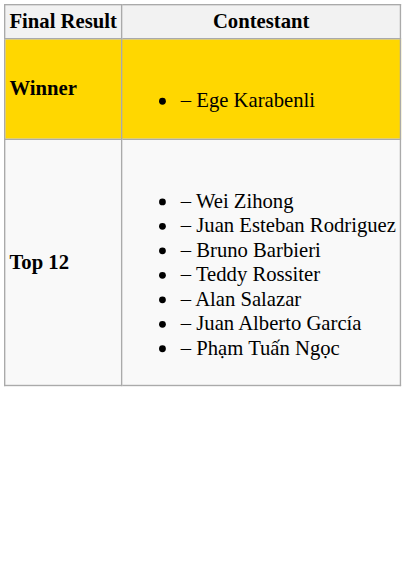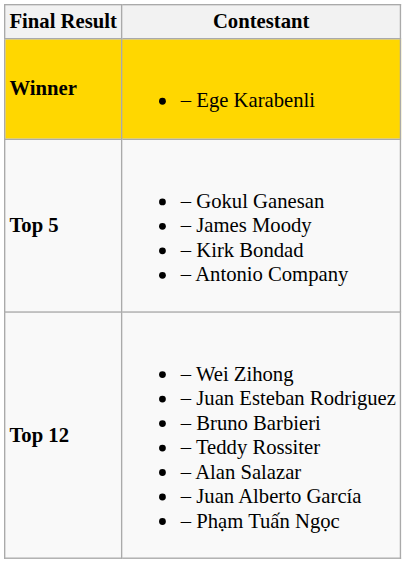+ row: Top 5 | – Gokul Ganesan – James Moody – Kirk Bondad – Antonio Company
